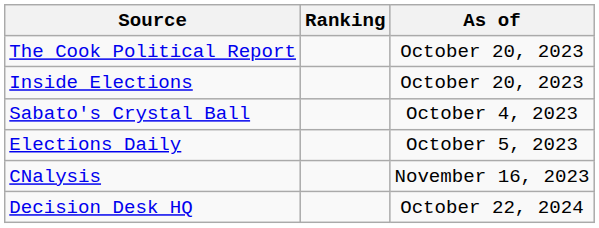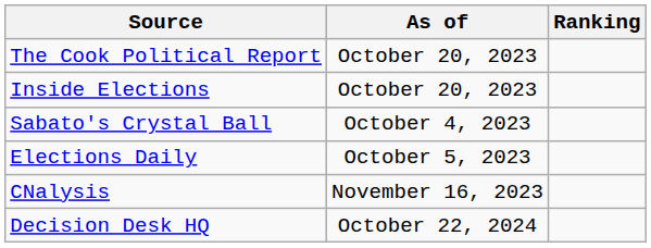columns swapped: Ranking <-> As of
